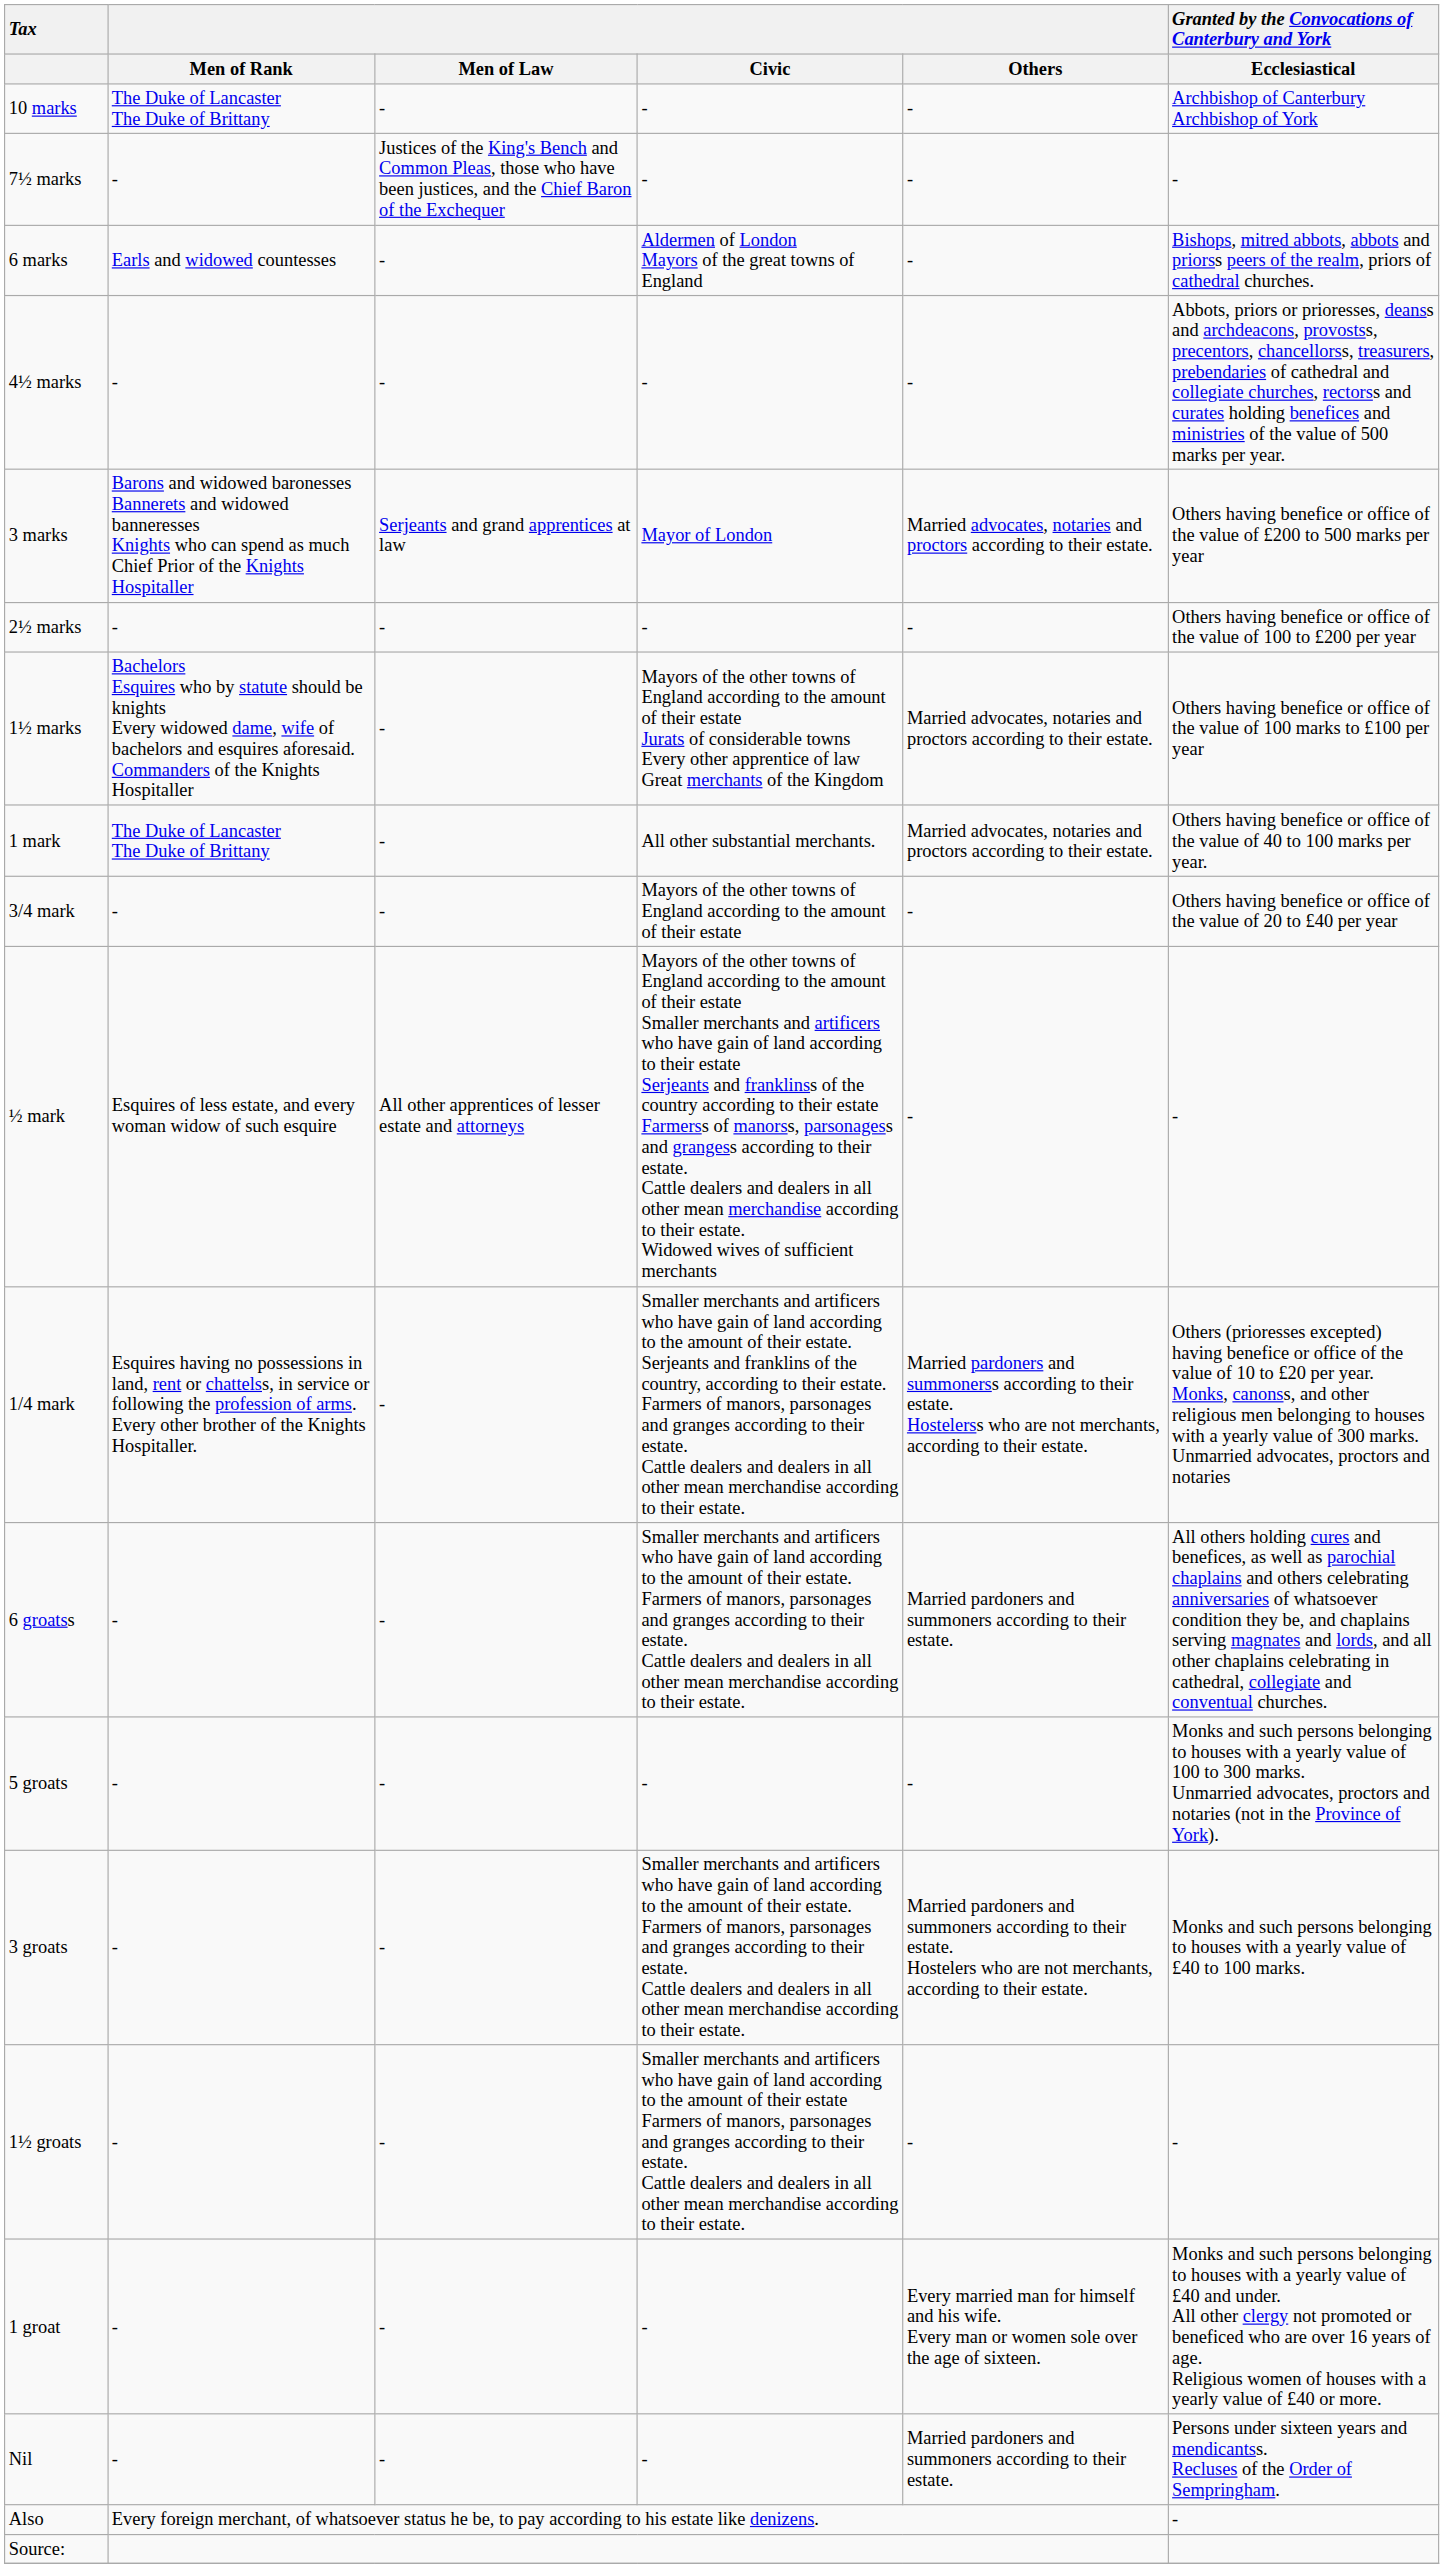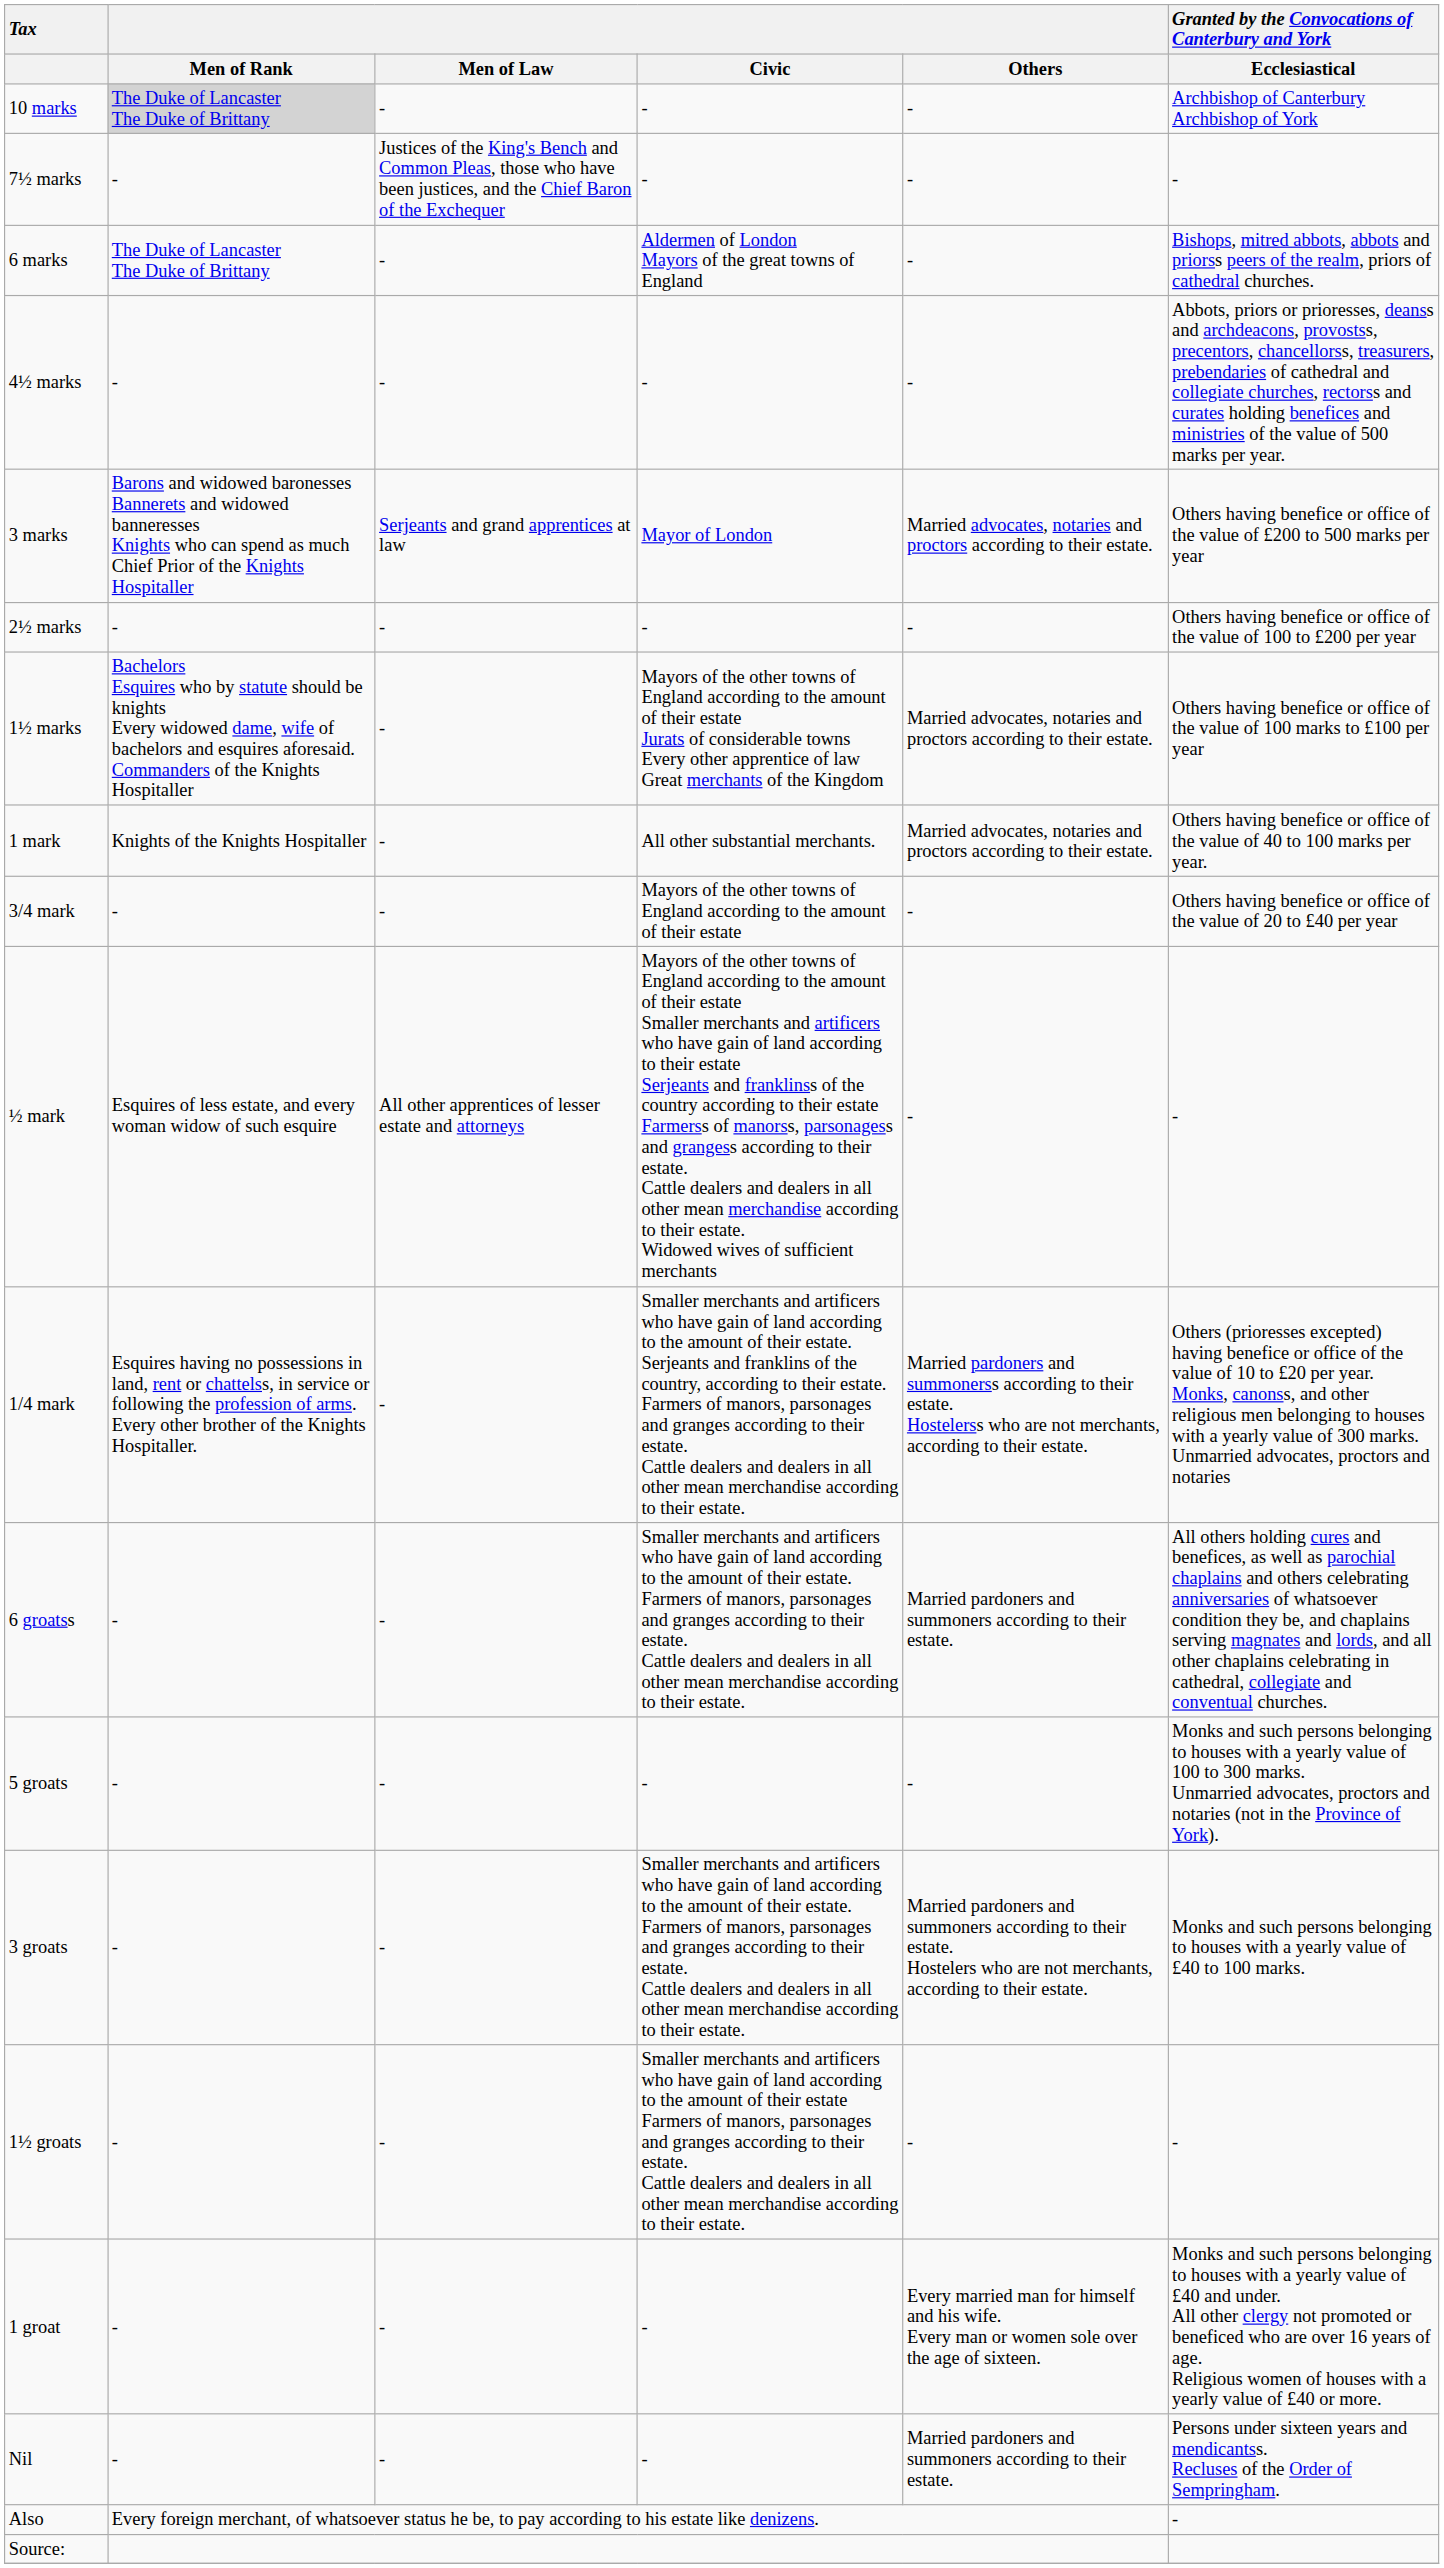10 marks | Men of Rank: no background -> lightgrey background
6 marks | Men of Rank: Earls and widowed countesses -> The Duke of Lancaster The Duke of Brittany
1 mark | Men of Rank: The Duke of Lancaster The Duke of Brittany -> Knights of the Knights Hospitaller
